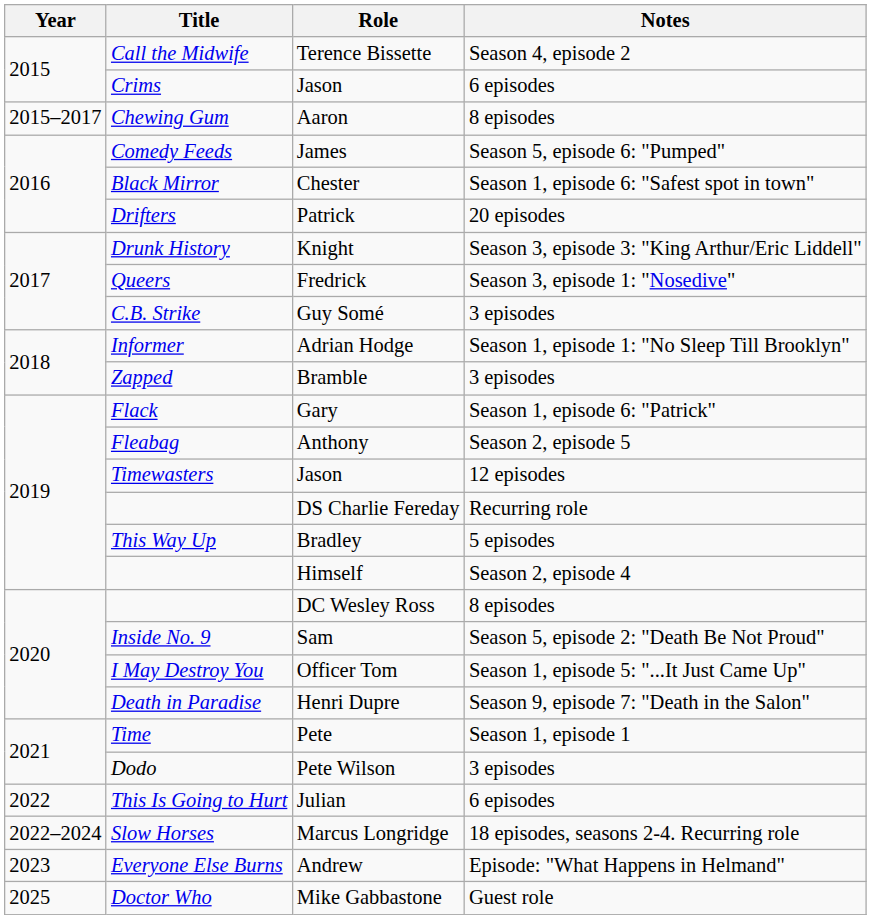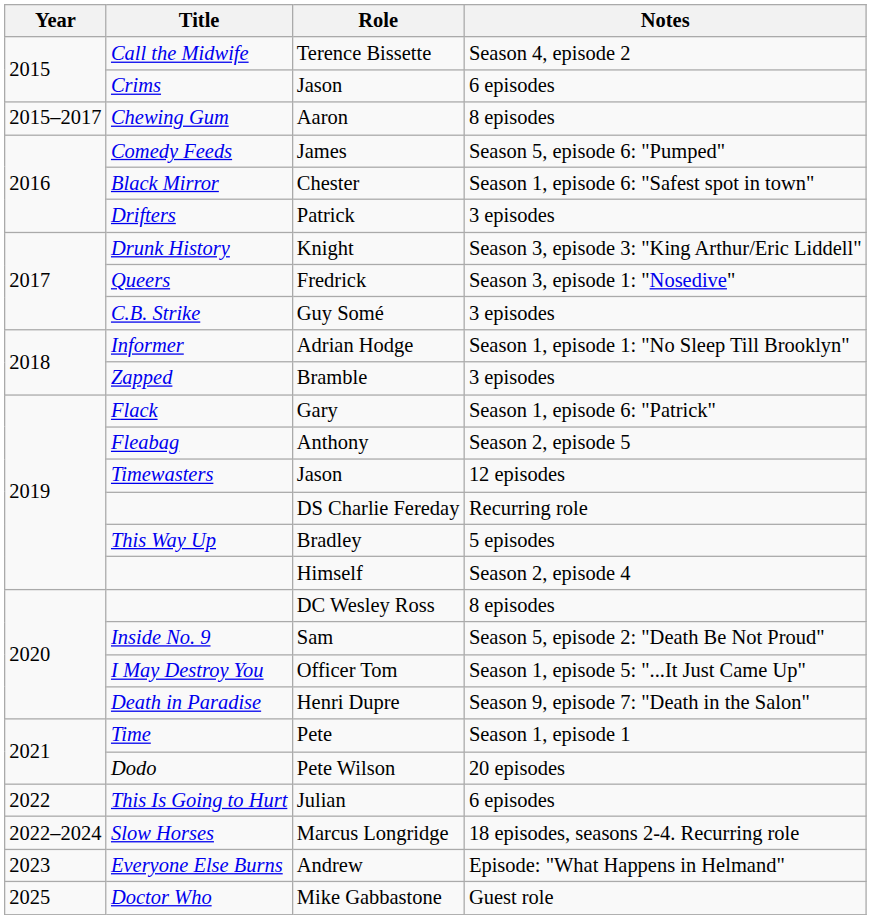Patrick | Notes: 20 episodes -> 3 episodes
Pete Wilson | Notes: 3 episodes -> 20 episodes
